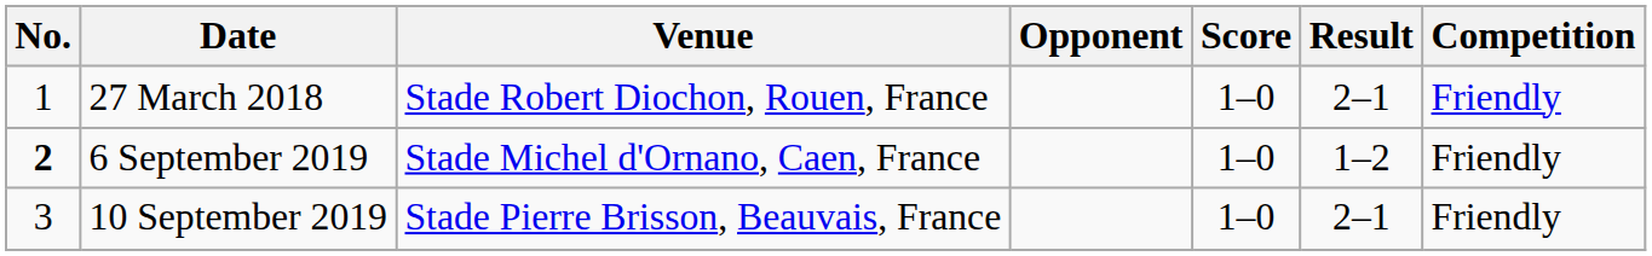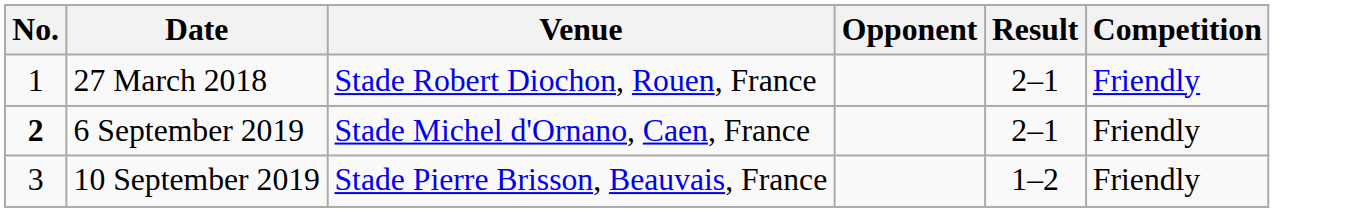- column: Score | 1–0 | 1–0 | 1–0
6 September 2019 | Result: 1–2 -> 2–1
10 September 2019 | Result: 2–1 -> 1–2
